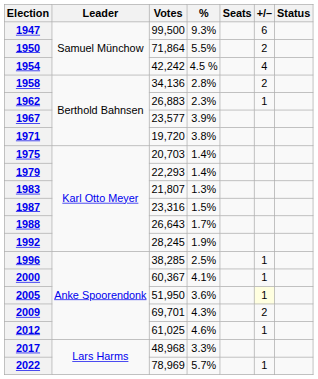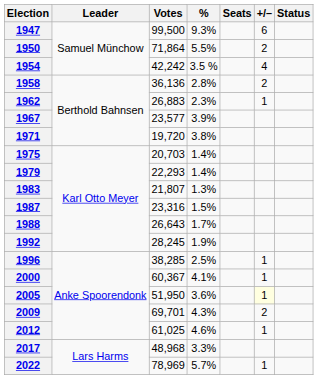1954 | %: 4.5 % -> 3.5 %
1958 | Votes: 34,136 -> 36,136
